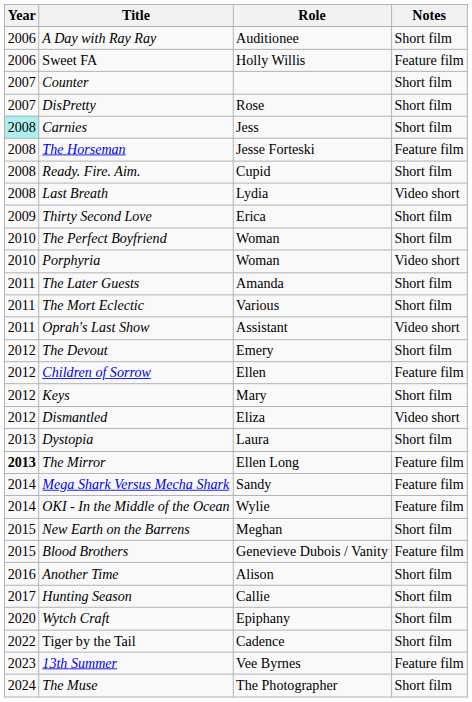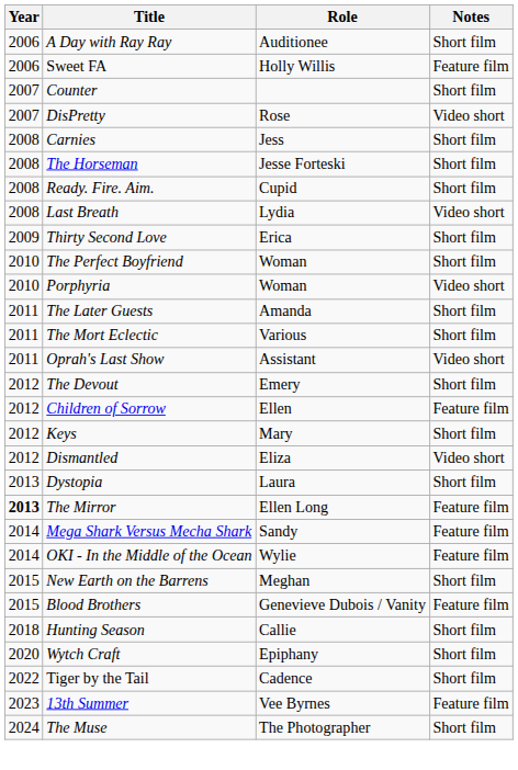DisPretty | Notes: Short film -> Video short
Carnies | Year: paleturquoise background -> no background
The Horseman | Notes: Feature film -> Short film
- row: 2016 | Another Time | Alison | Short film
Hunting Season | Year: 2017 -> 2018
